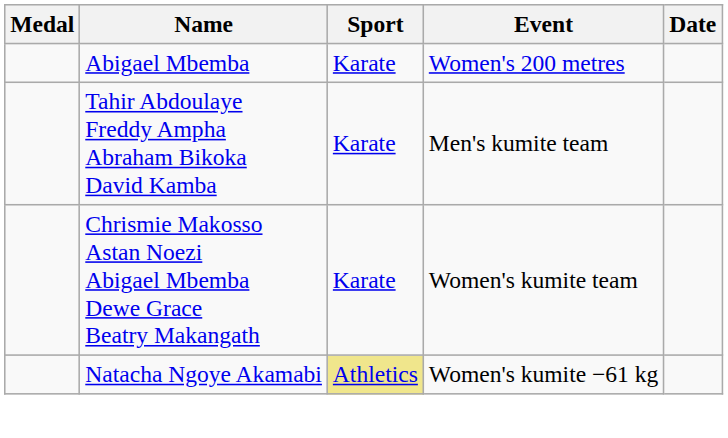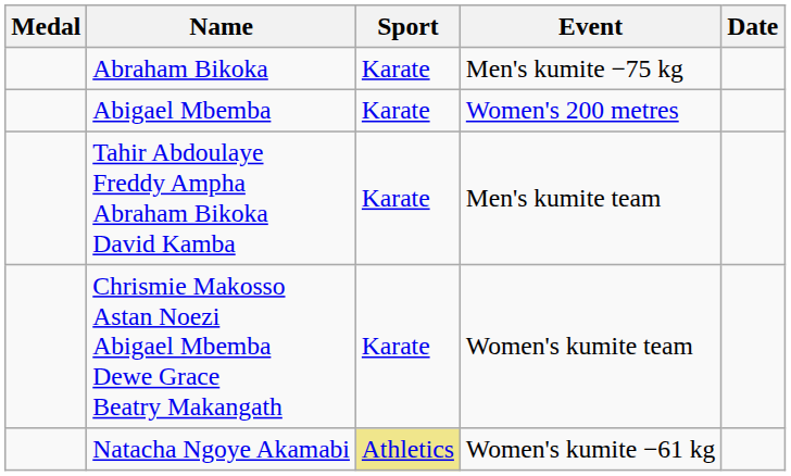+ row: Abraham Bikoka | Karate | Men's kumite −75 kg
